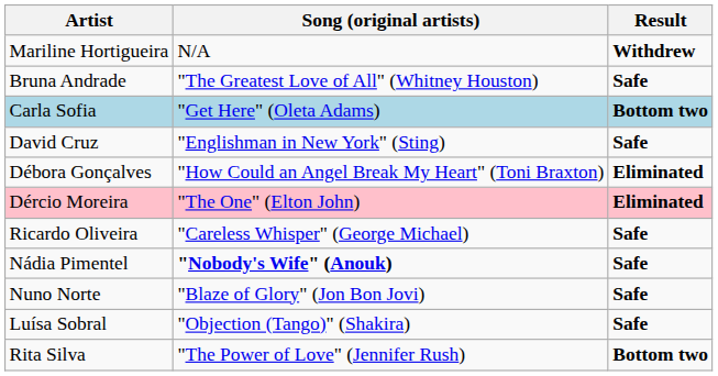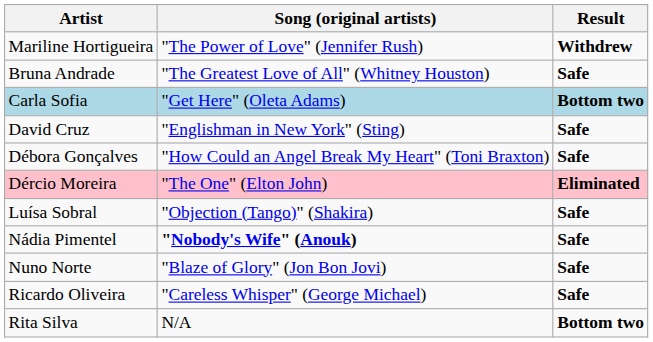Mariline Hortigueira | Song (original artists): N/A -> "The Power of Love" (Jennifer Rush)
Débora Gonçalves | Result: Eliminated -> Safe
rows swapped: Luísa Sobral <-> Ricardo Oliveira
Rita Silva | Song (original artists): "The Power of Love" (Jennifer Rush) -> N/A
